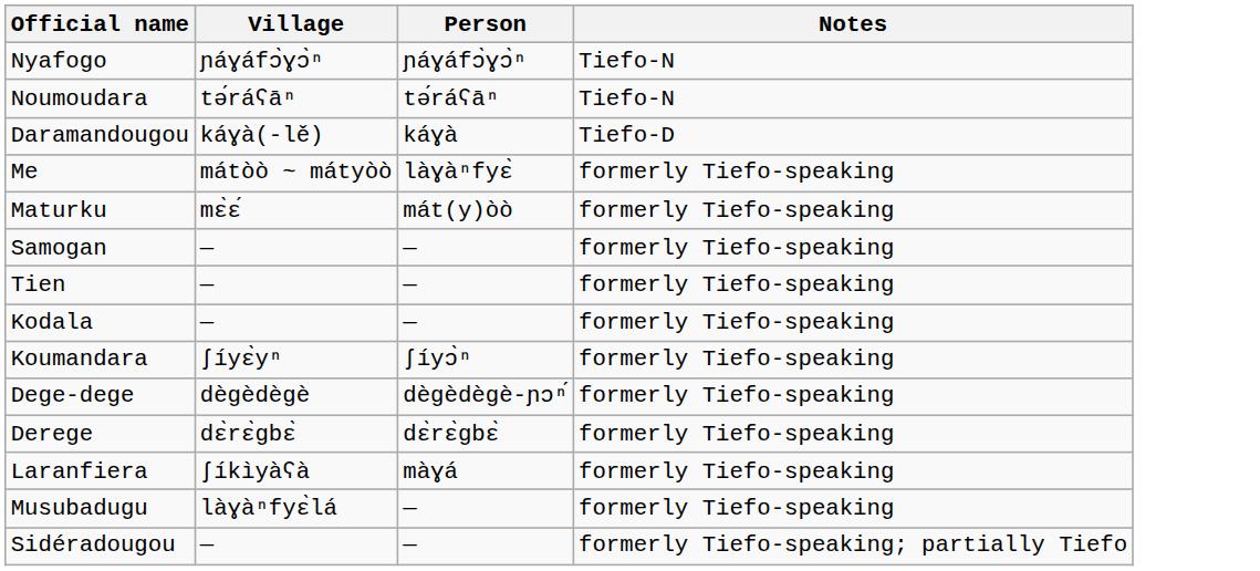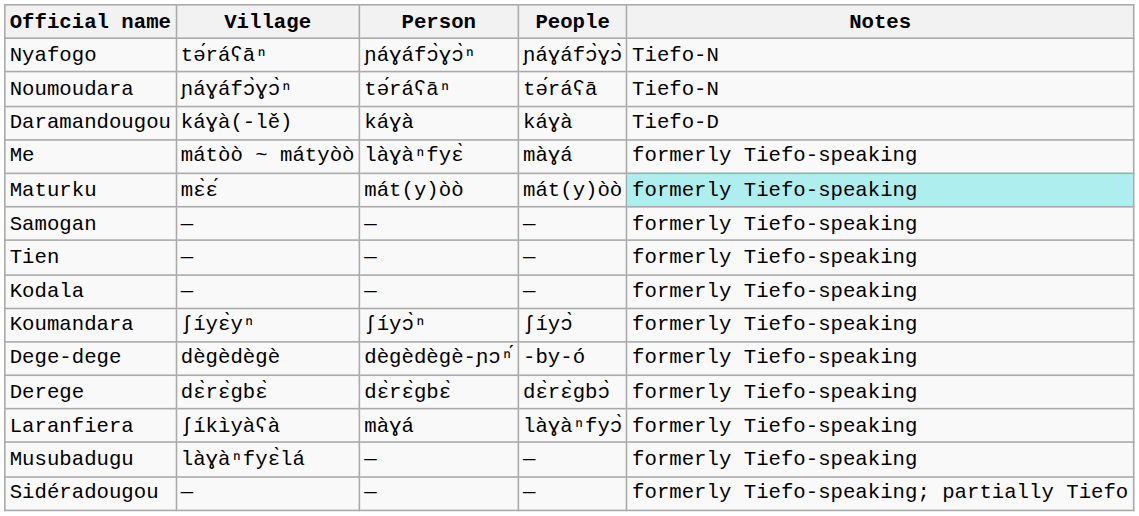+ column: People | ɲáɣáfɔ̀ɣɔ̀ | tə́ráʕā | káɣà | màɣá | mát(y)òò | — | — | — | ʃíyɔ̀ | -by-ó | dɛ̀rɛ̀gbɔ̀ | làɣàⁿfyɔ̀ | — | —
Nyafogo | Village: ɲáɣáfɔ̀ɣɔ̀ⁿ -> tə́ráʕāⁿ
Noumoudara | Village: tə́ráʕāⁿ -> ɲáɣáfɔ̀ɣɔ̀ⁿ
Maturku | Notes: no background -> paleturquoise background
